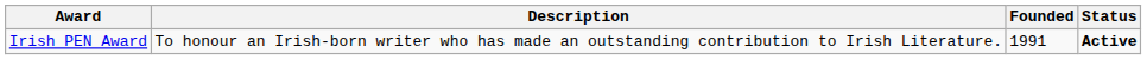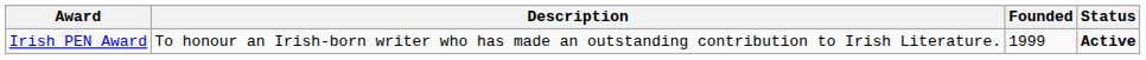Irish PEN Award | Founded: 1991 -> 1999
